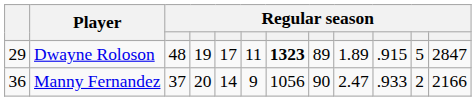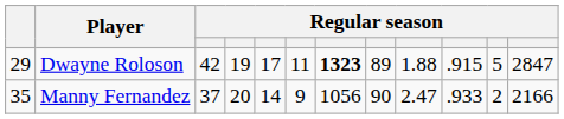Dwayne Roloson | column 3: 48 -> 42
Dwayne Roloson | column 9: 1.89 -> 1.88
Manny Fernandez | column 1: 36 -> 35
